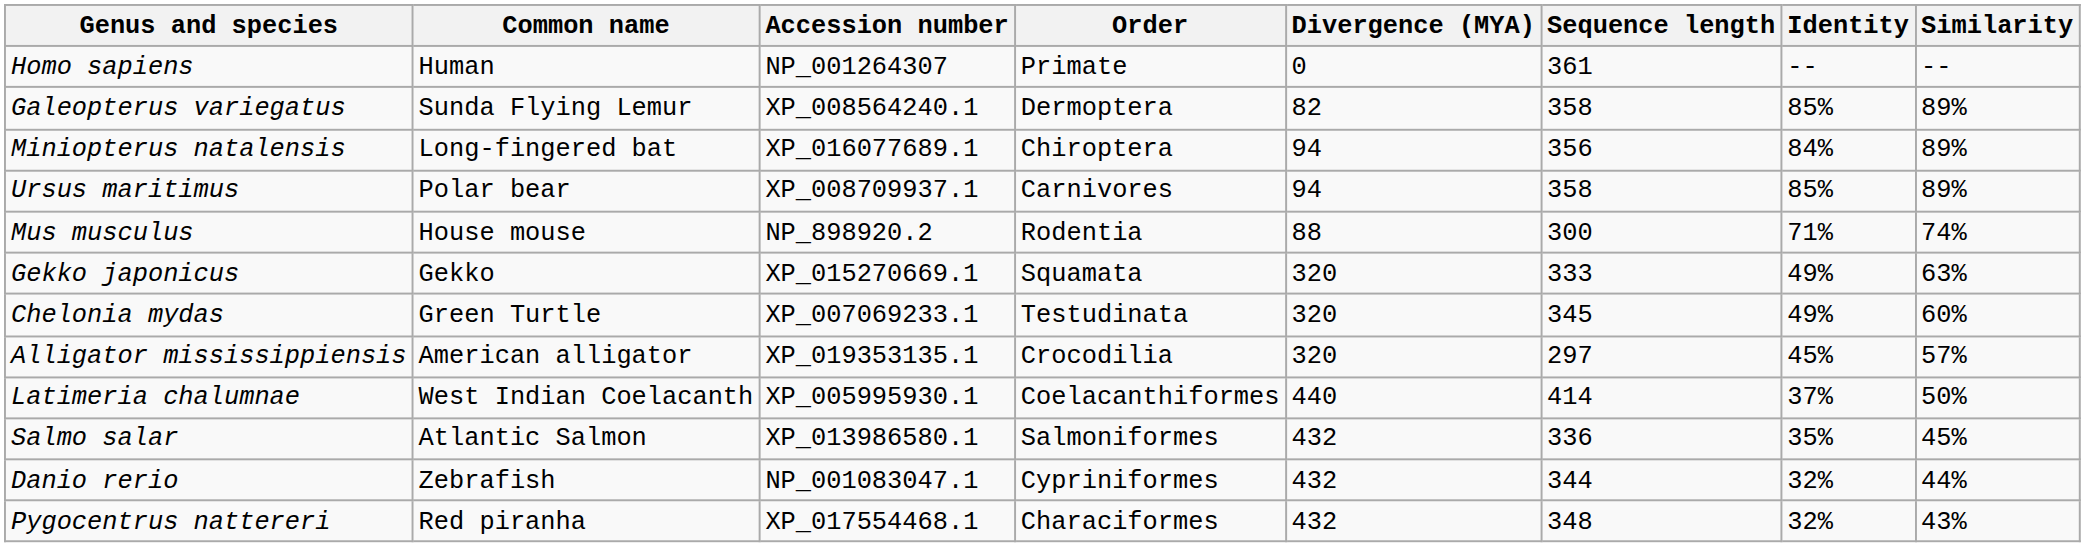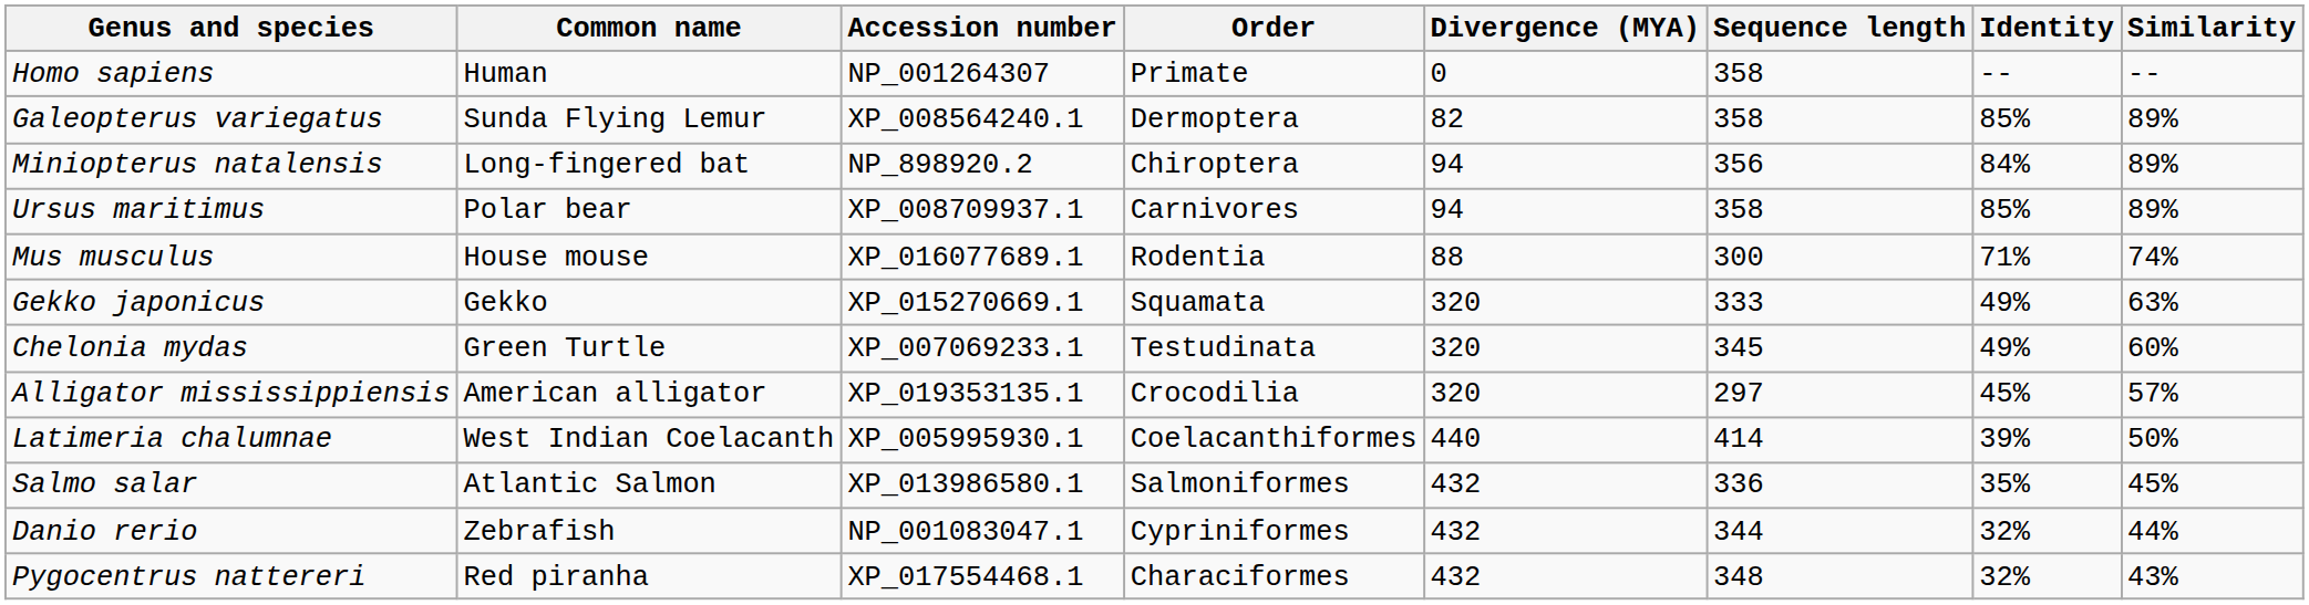Homo sapiens | Sequence length: 361 -> 358
Miniopterus natalensis | Accession number: XP_016077689.1 -> NP_898920.2
Mus musculus | Accession number: NP_898920.2 -> XP_016077689.1
Latimeria chalumnae | Identity: 37% -> 39%
